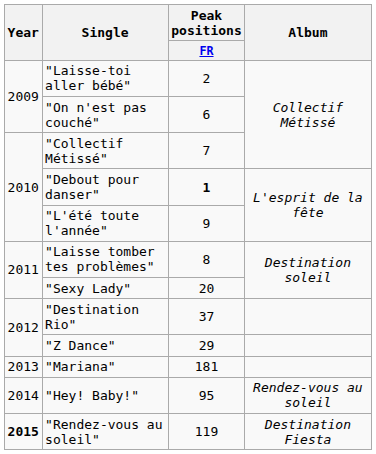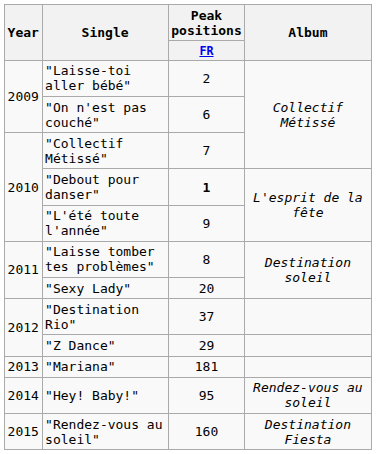"Rendez-vous au soleil" | Year: bold -> normal
"Rendez-vous au soleil" | Peak positions / FR: 119 -> 160
